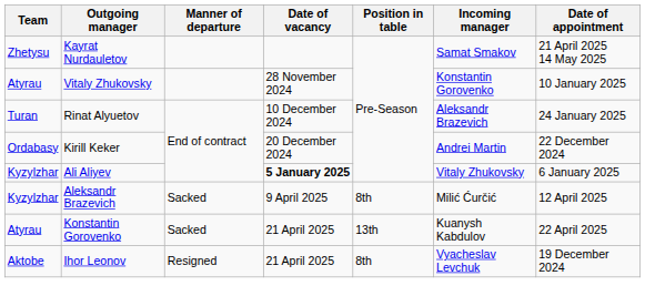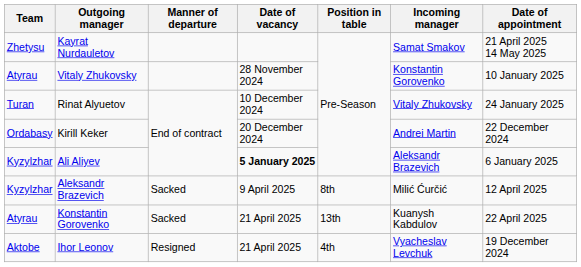Rinat Alyuetov | Incoming manager: Aleksandr Brazevich -> Vitaly Zhukovsky
Ali Aliyev | Incoming manager: Vitaly Zhukovsky -> Aleksandr Brazevich
Ihor Leonov | Position in table: 8th -> 4th
